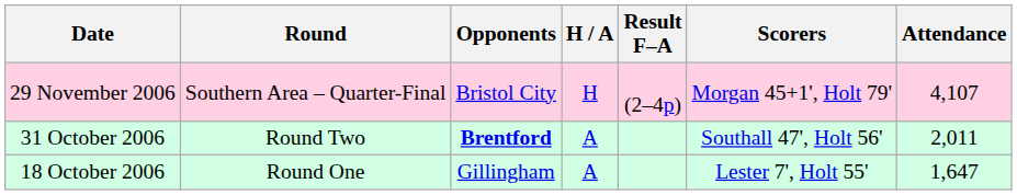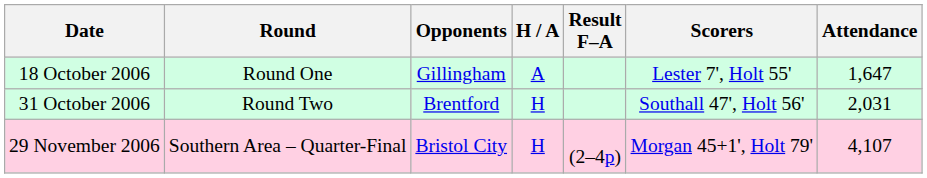rows swapped: 18 October 2006 <-> 29 November 2006
31 October 2006 | Opponents: bold -> normal
31 October 2006 | H / A: A -> H
31 October 2006 | Attendance: 2,011 -> 2,031
